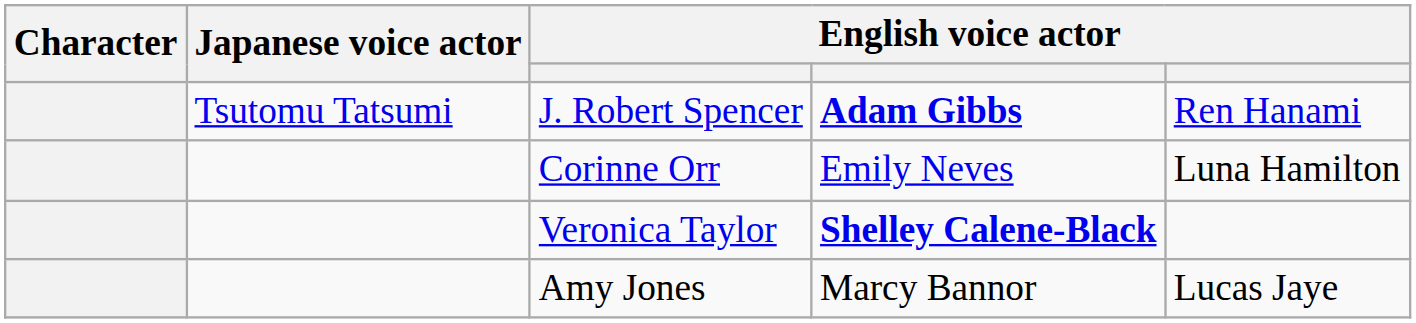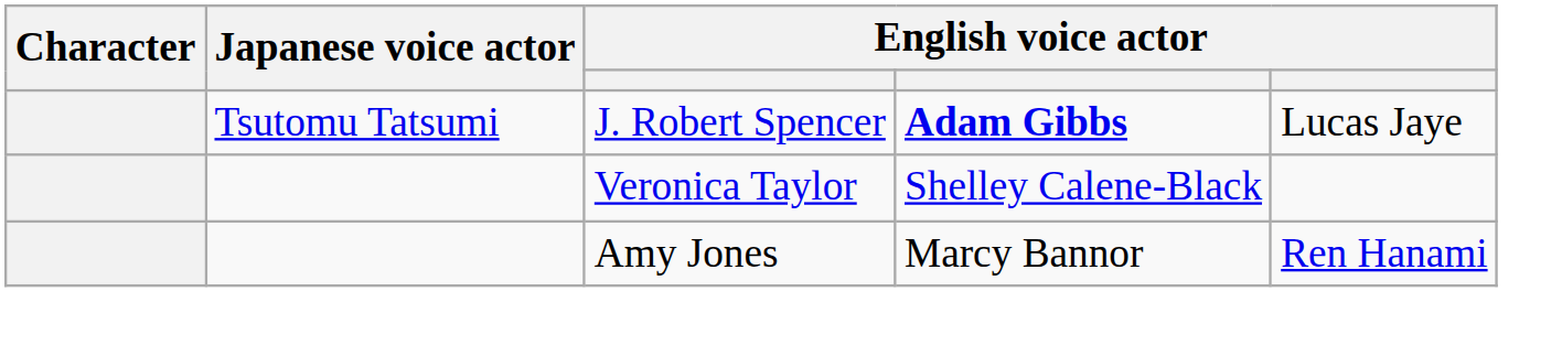J. Robert Spencer | column 5: Ren Hanami -> Lucas Jaye
- row: Corinne Orr | Emily Neves | Luna Hamilton
Veronica Taylor | column 4: bold -> normal
Amy Jones | column 5: Lucas Jaye -> Ren Hanami
